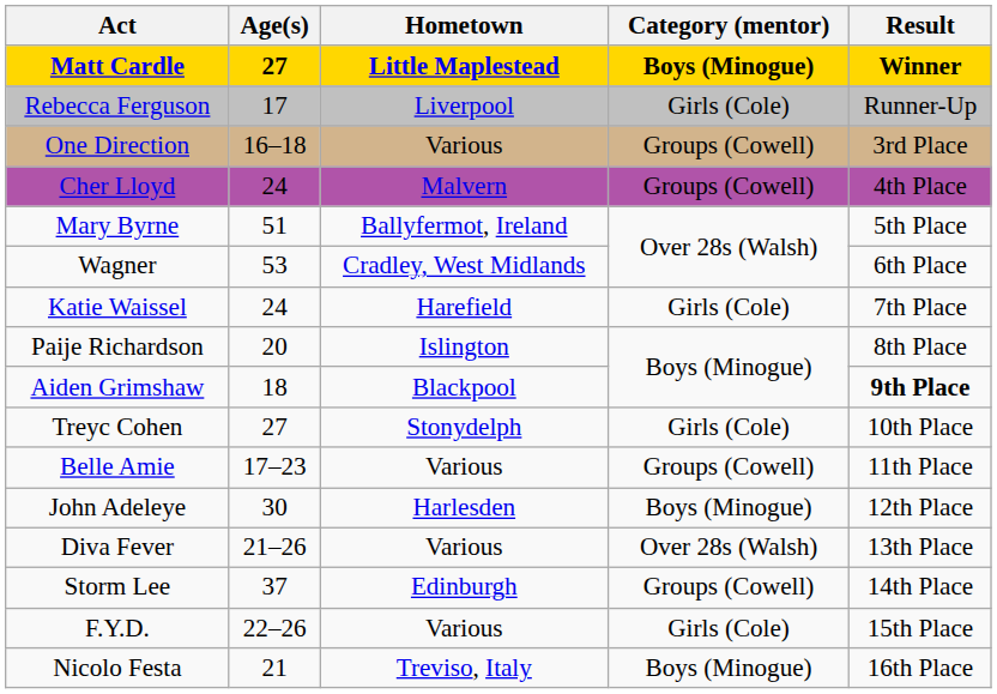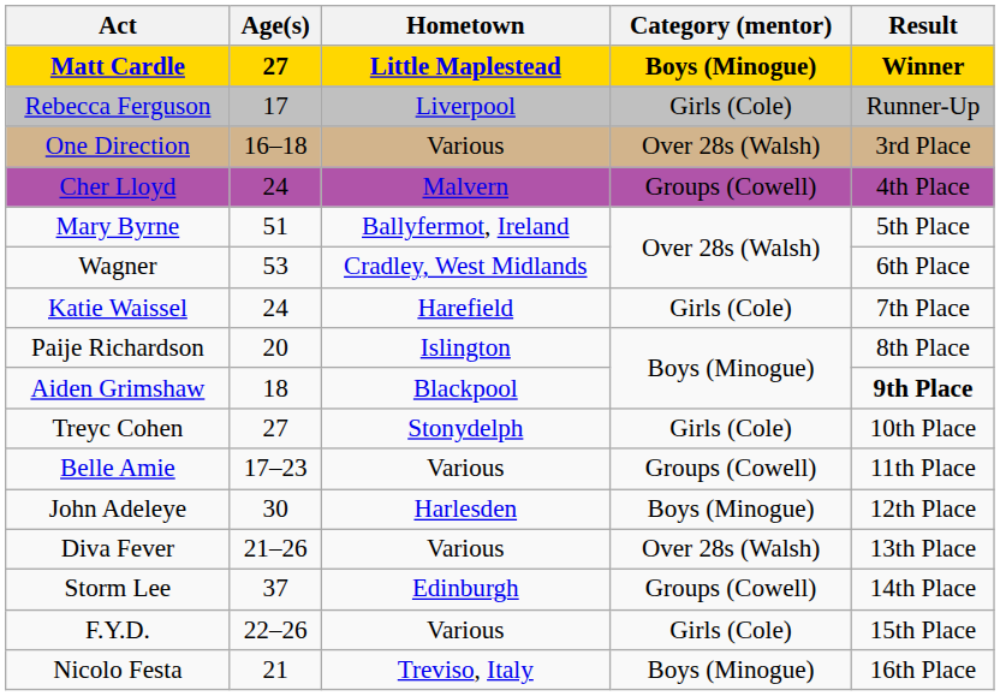One Direction | Category (mentor): Groups (Cowell) -> Over 28s (Walsh)
